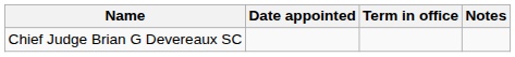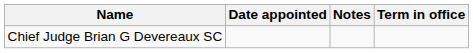columns swapped: Term in office <-> Notes
